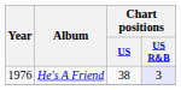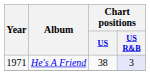He's A Friend | Year: 1976 -> 1971
